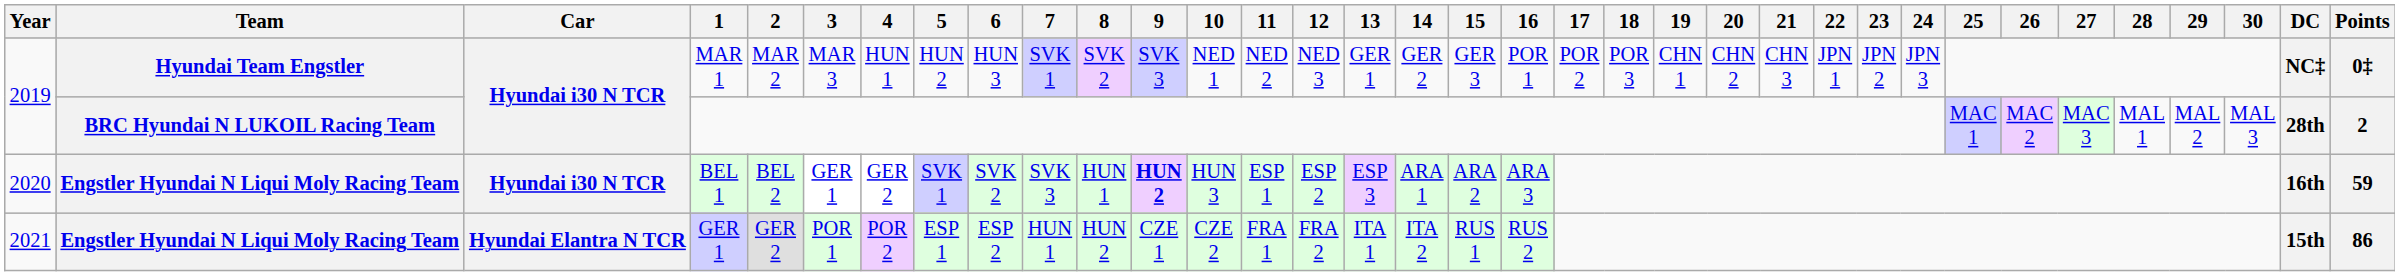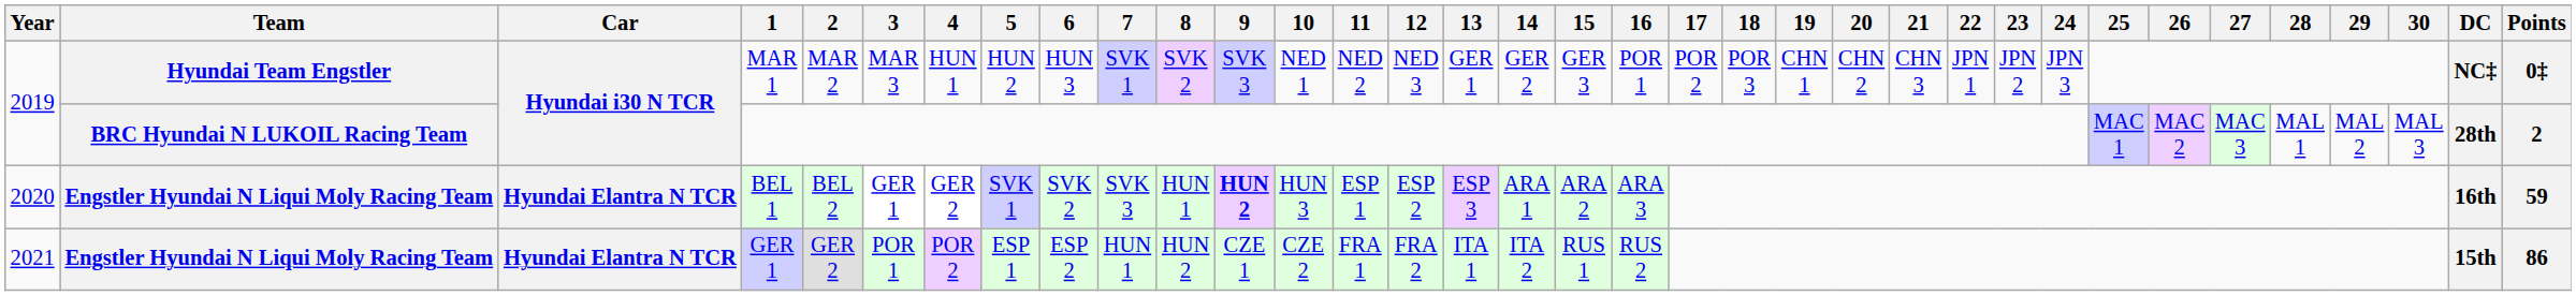BEL 1 | Car: Hyundai i30 N TCR -> Hyundai Elantra N TCR
